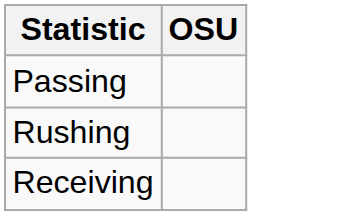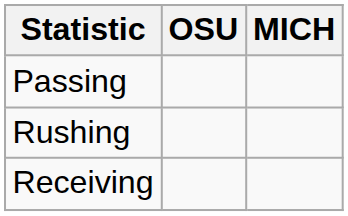+ column: MICH
